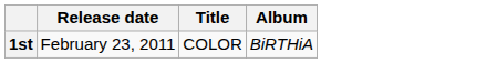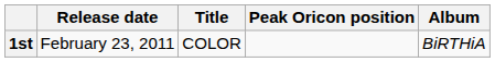+ column: Peak Oricon position
